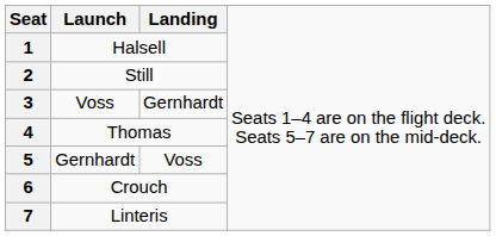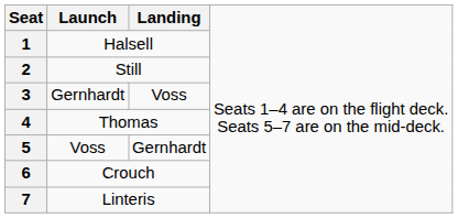3 | column 2: Voss -> Gernhardt
3 | column 3: Gernhardt -> Voss
5 | column 2: Gernhardt -> Voss
5 | column 3: Voss -> Gernhardt
